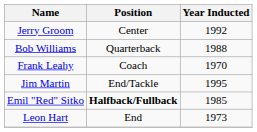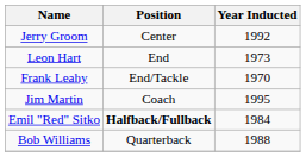rows swapped: Leon Hart <-> Bob Williams
Frank Leahy | Position: Coach -> End/Tackle
Jim Martin | Position: End/Tackle -> Coach
Emil "Red" Sitko | Year Inducted: 1985 -> 1984
